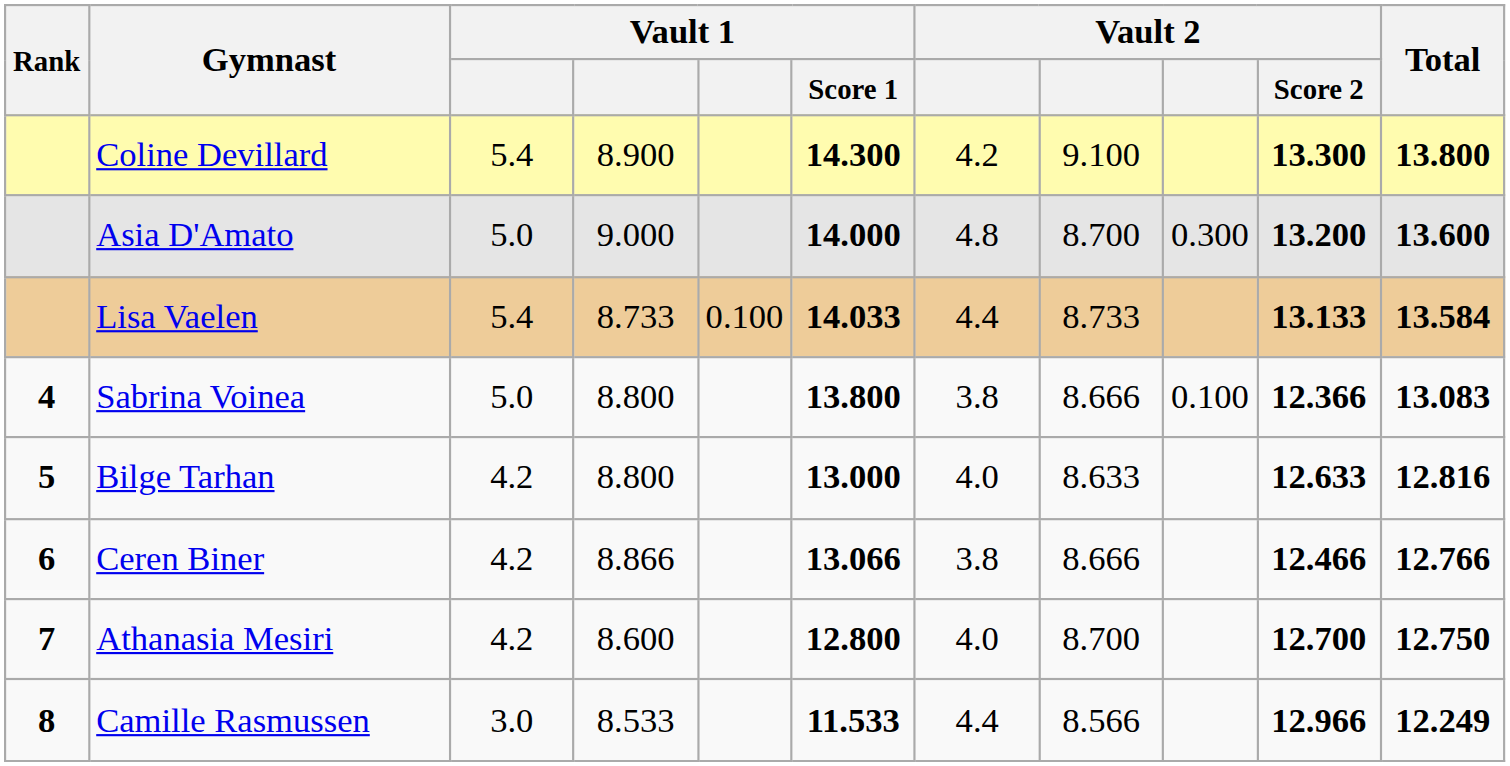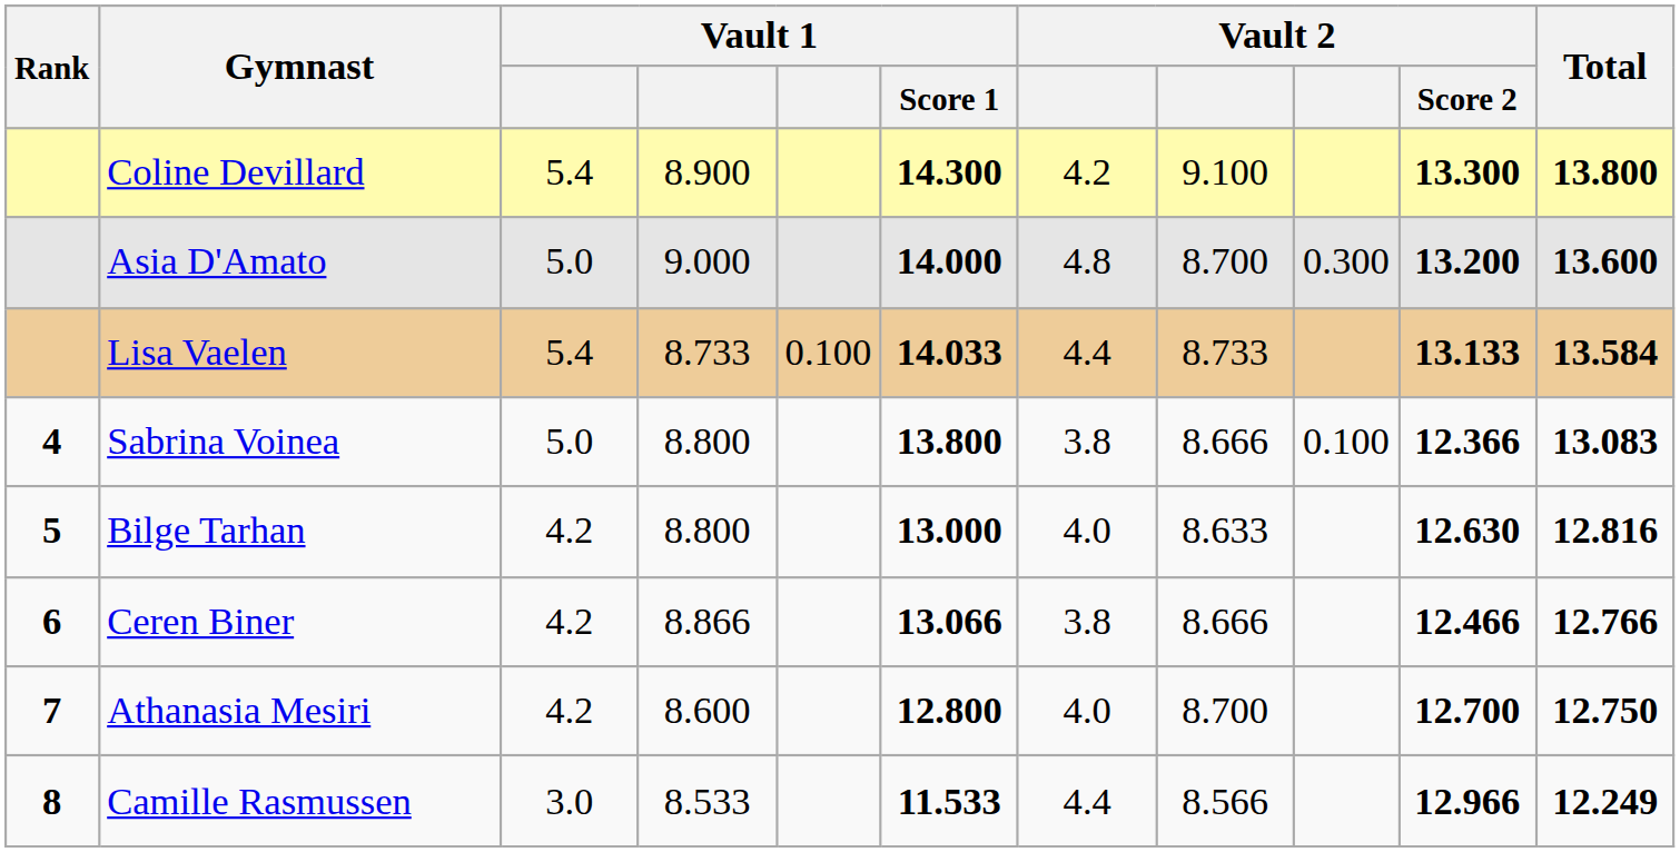Bilge Tarhan | Vault 2 / Score 2: 12.633 -> 12.630
